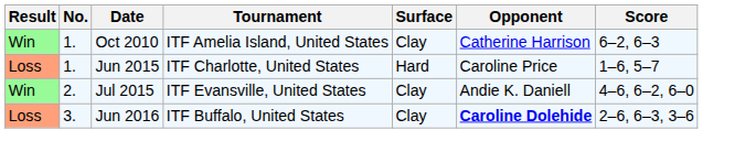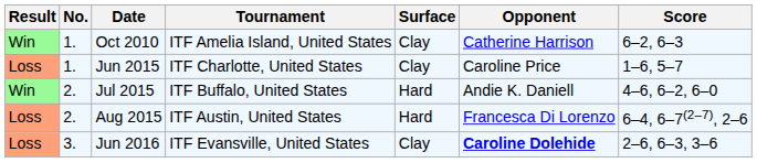Jun 2015 | Surface: Hard -> Clay
Jul 2015 | Tournament: ITF Evansville, United States -> ITF Buffalo, United States
Jul 2015 | Surface: Clay -> Hard
+ row: Loss | 2. | Aug 2015 | ITF Austin, United States | Hard | Francesca Di Lorenzo | 6–4, 6–7(2–7), 2–6
Jun 2016 | Tournament: ITF Buffalo, United States -> ITF Evansville, United States
